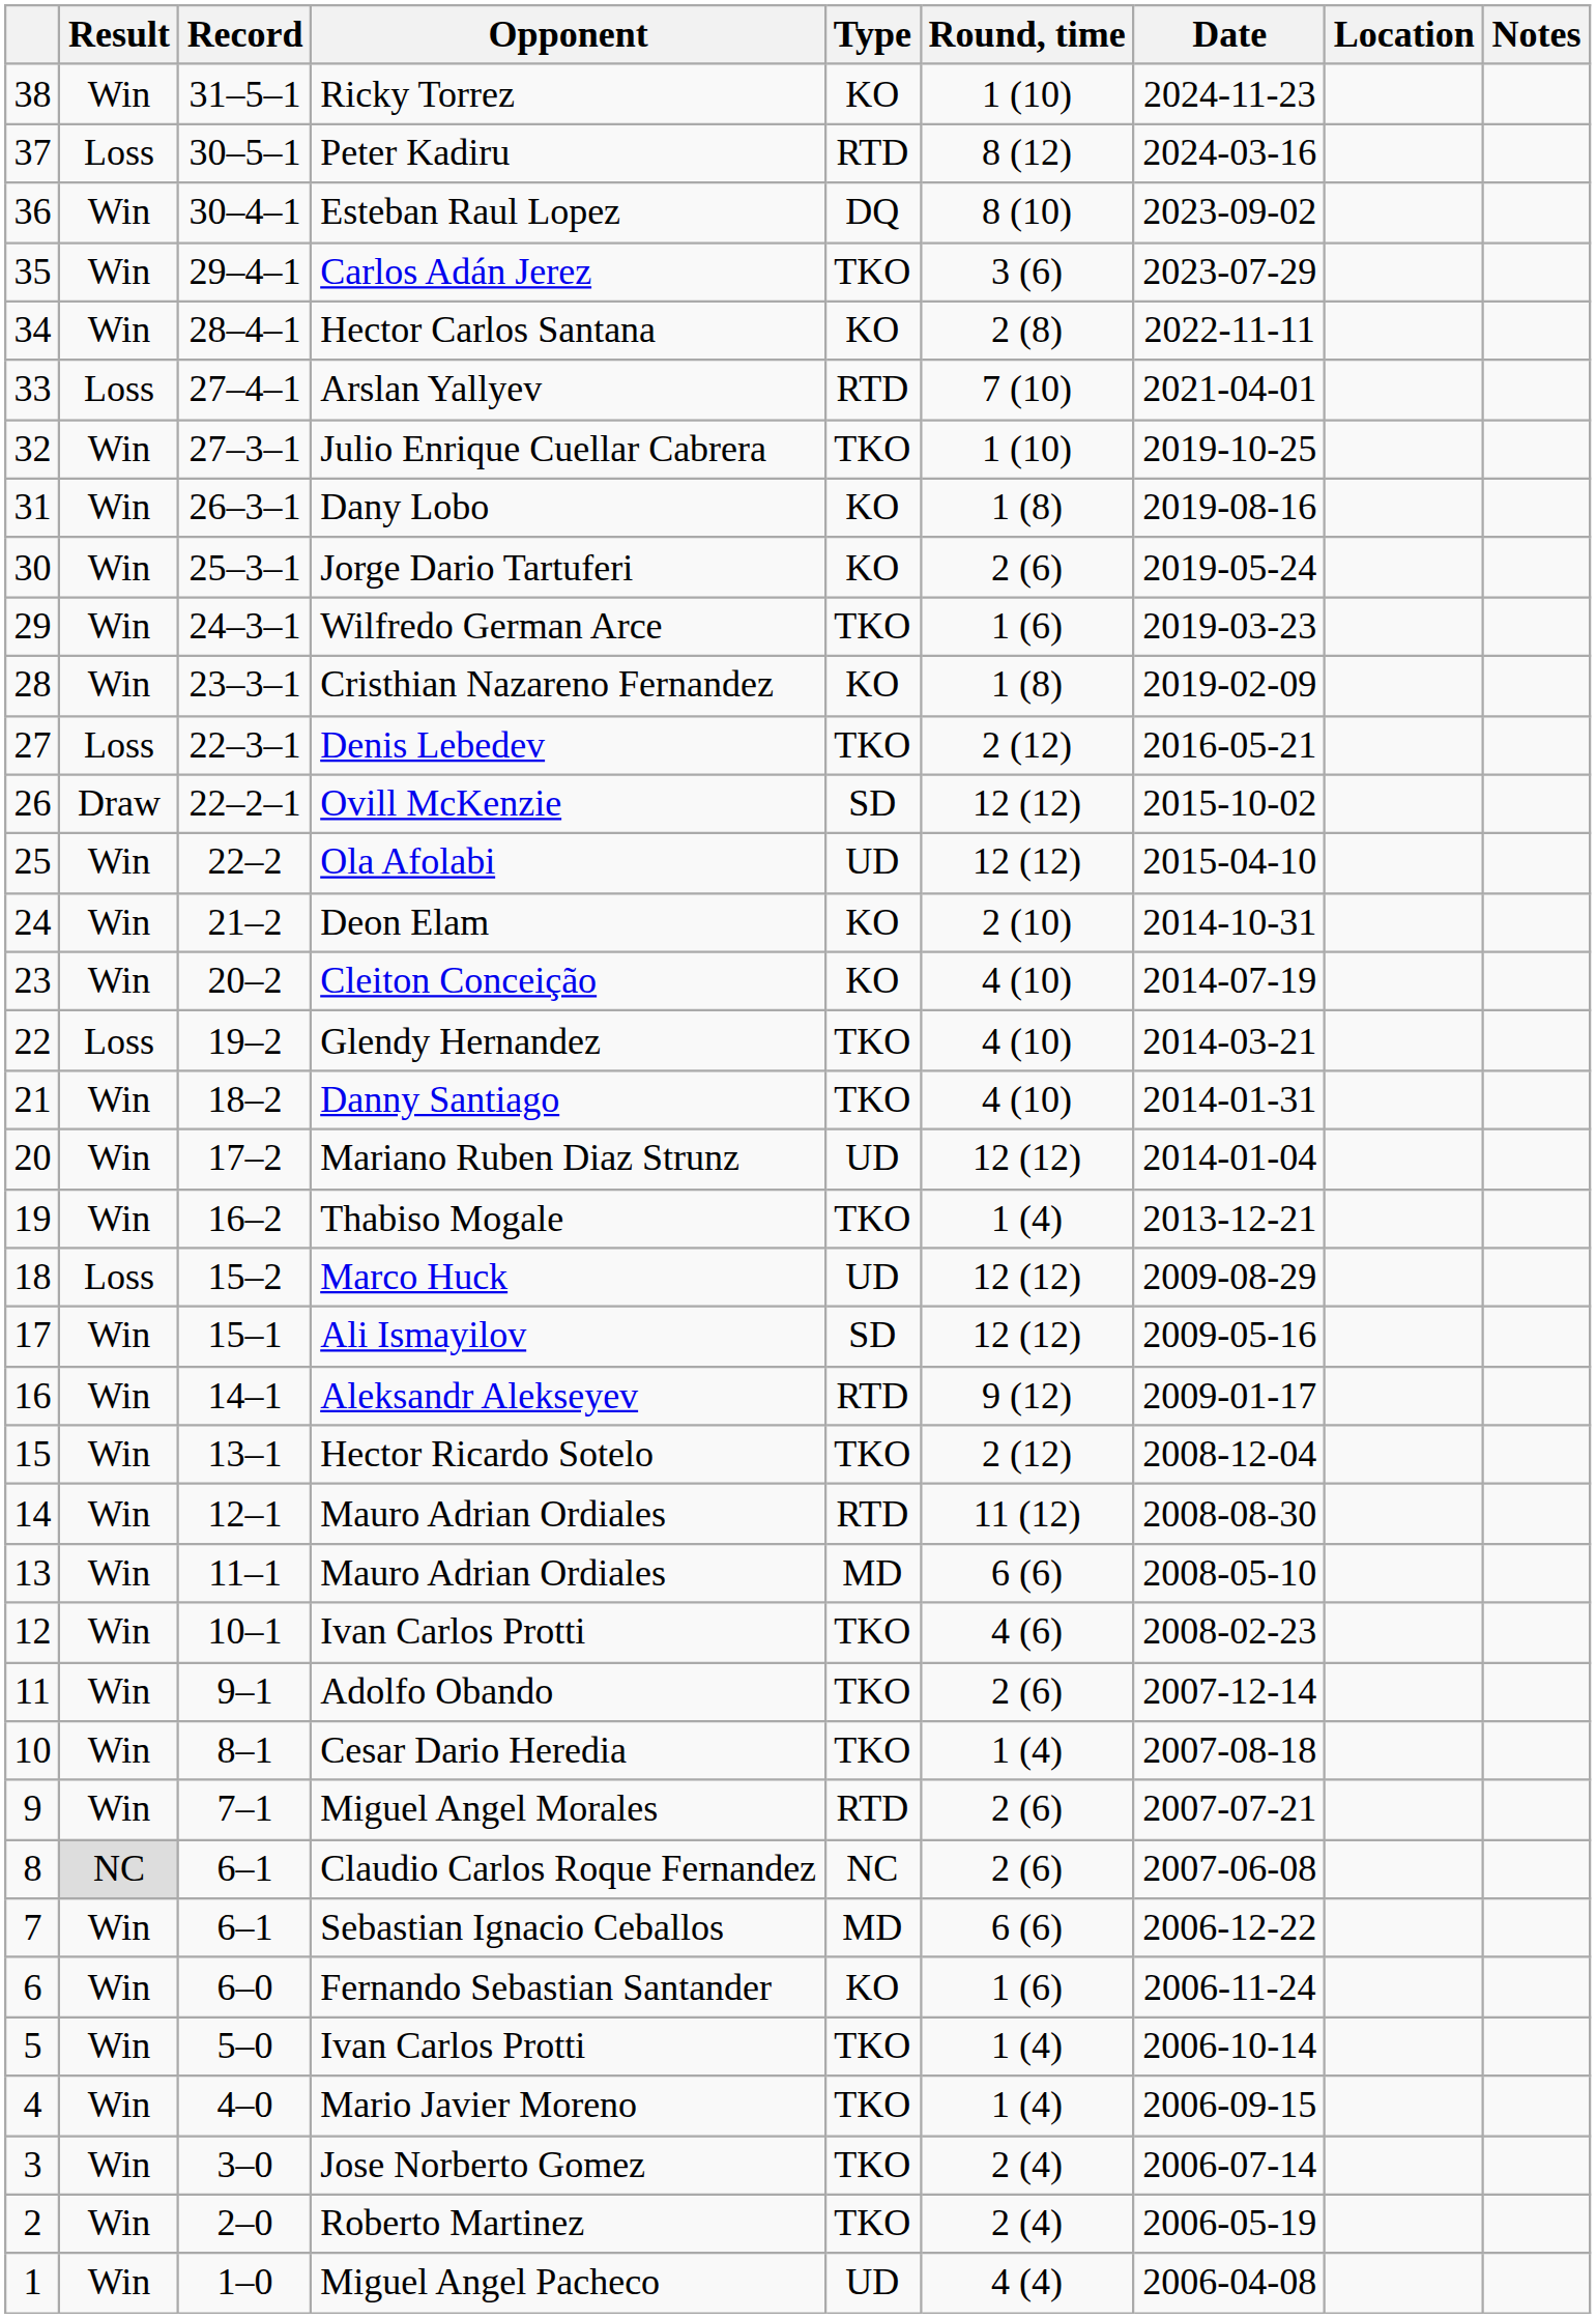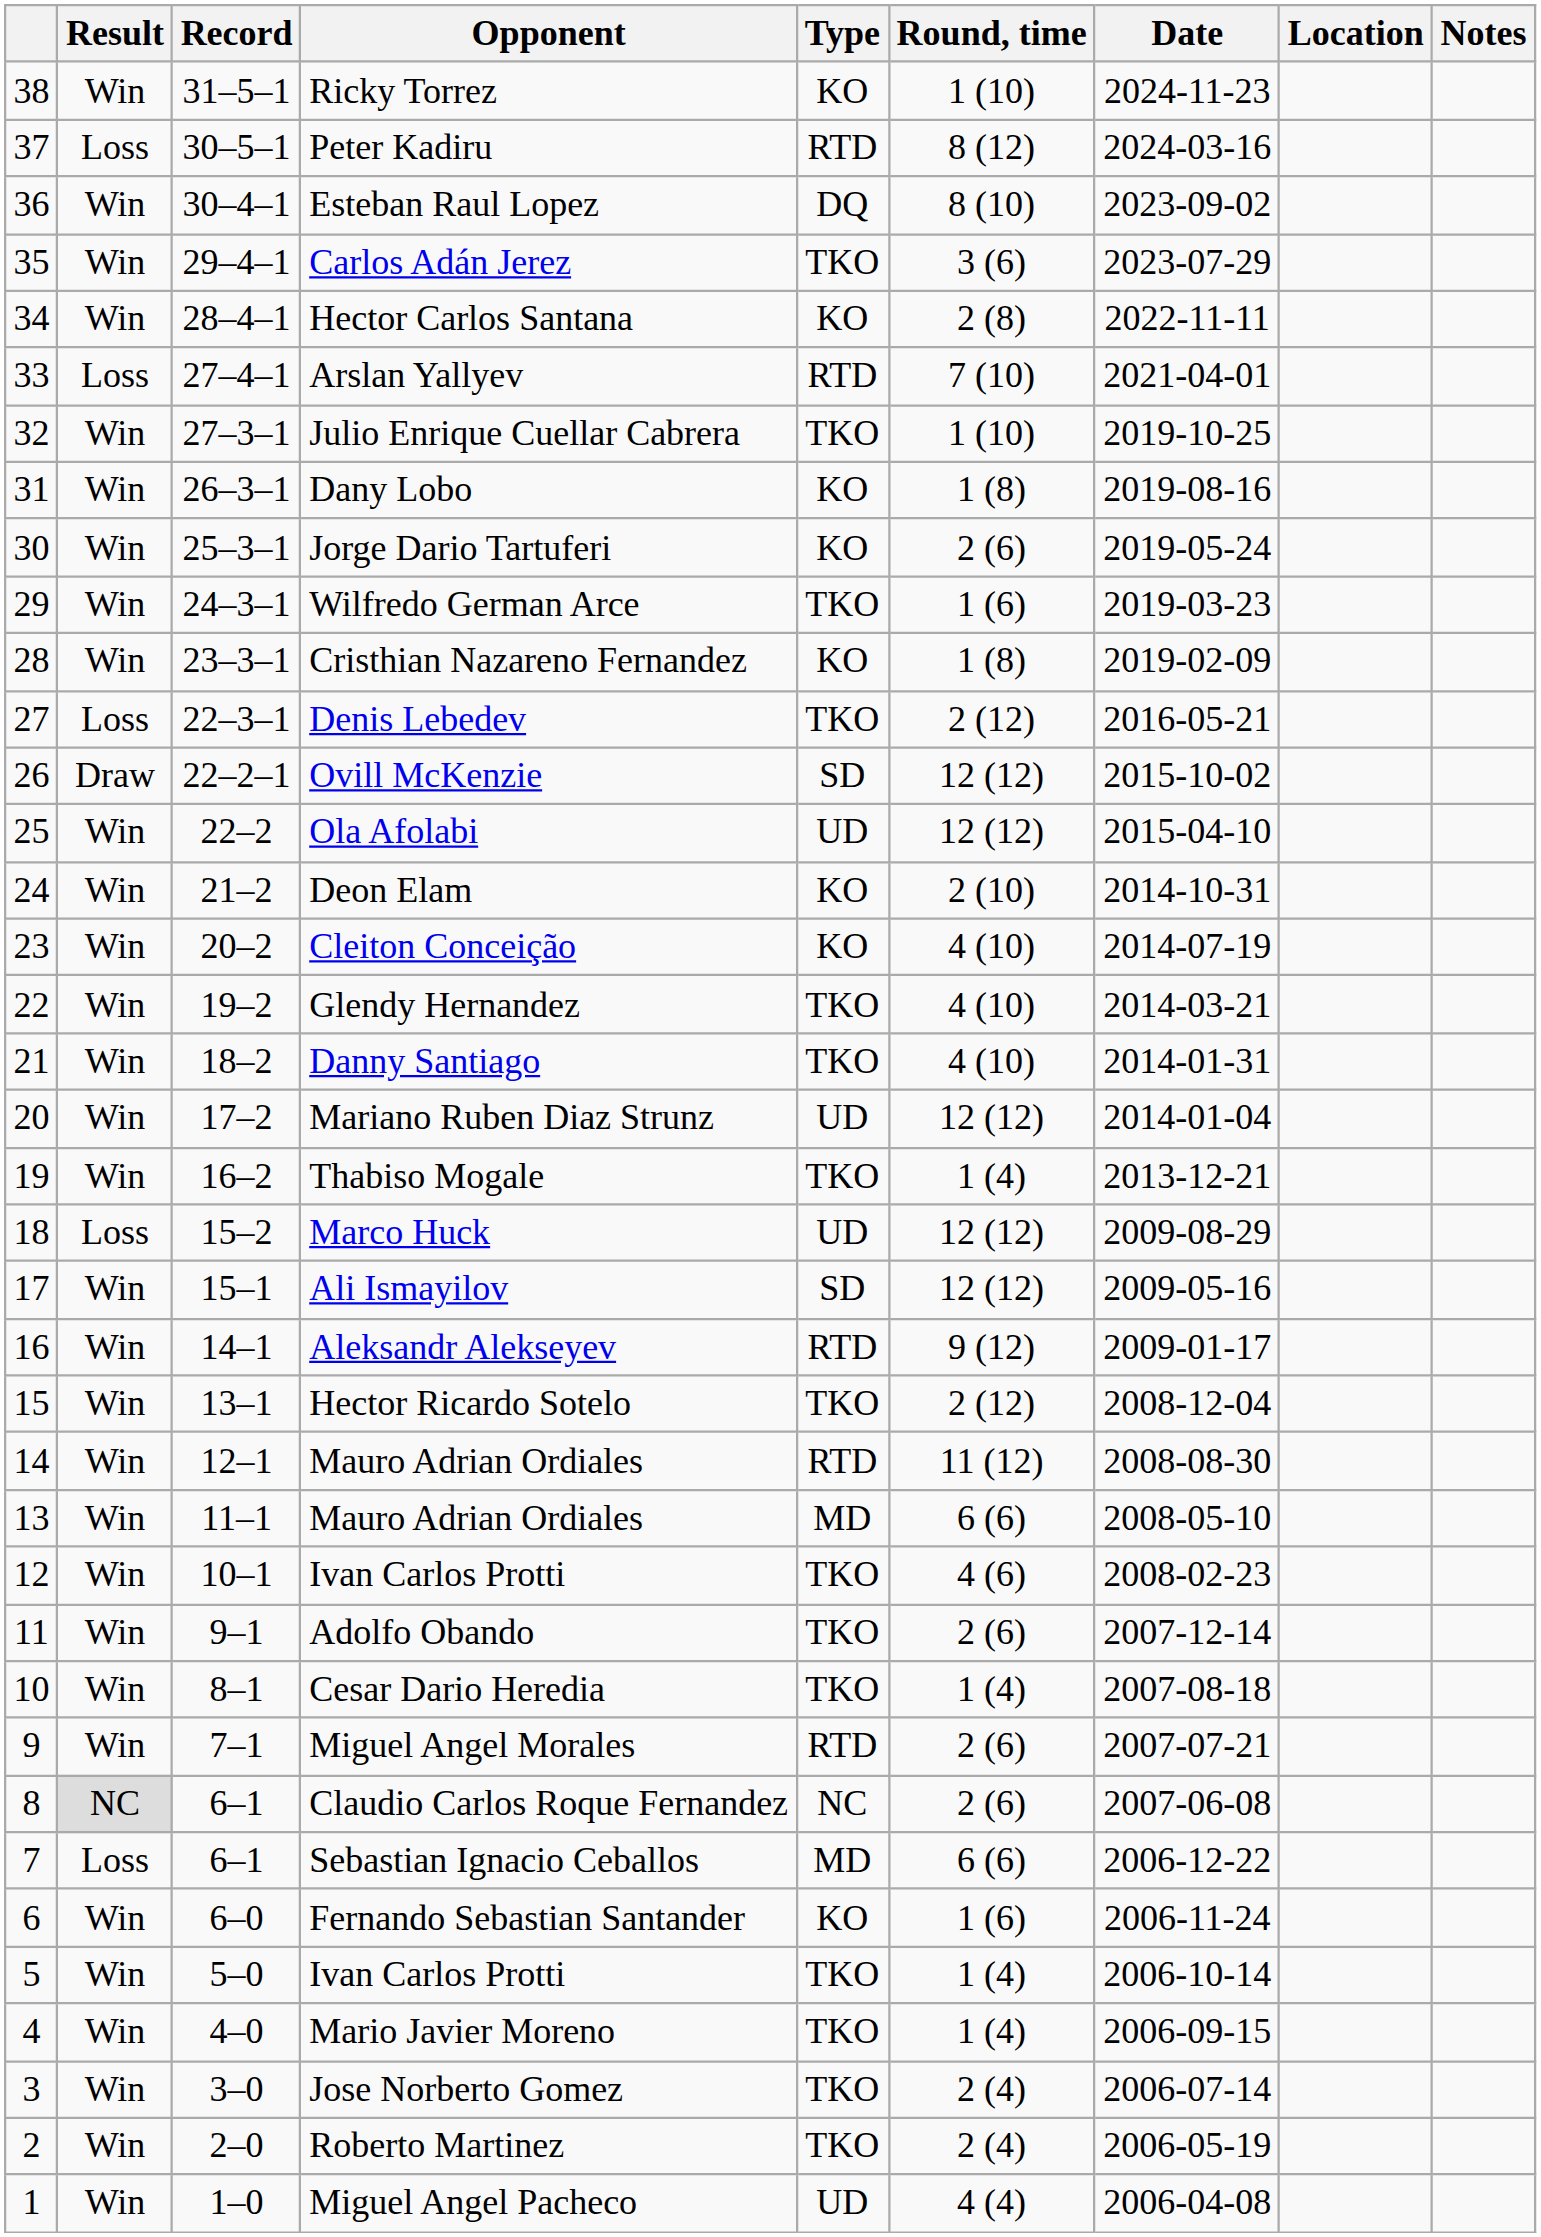Glendy Hernandez | Result: Loss -> Win
Sebastian Ignacio Ceballos | Result: Win -> Loss
